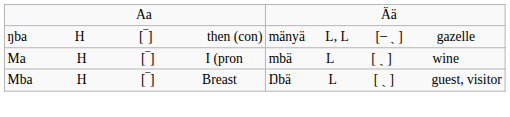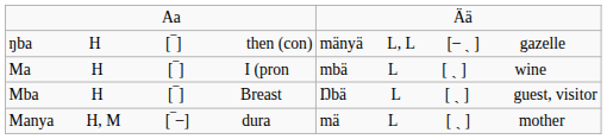+ row: Manya H, M [‾ ̶ ] dura | mä L [ ˎ ] mother
